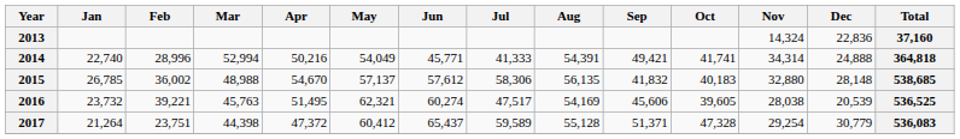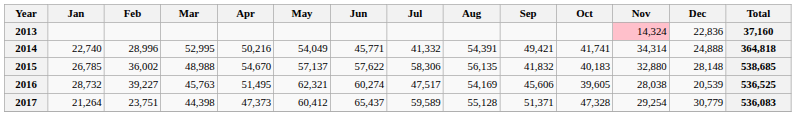2013 | Nov: no background -> pink background
2014 | Mar: 52,994 -> 52,995
2014 | Jul: 41,333 -> 41,332
2015 | Jun: 57,612 -> 57,622
2016 | Jan: 23,732 -> 28,732
2016 | Feb: 39,221 -> 39,227
2017 | Apr: 47,372 -> 47,373
